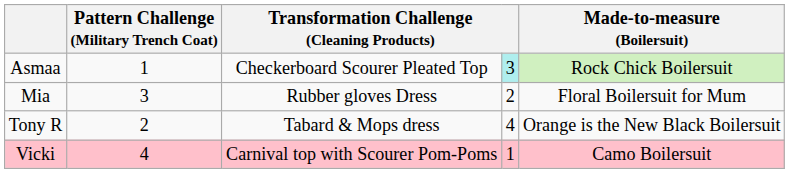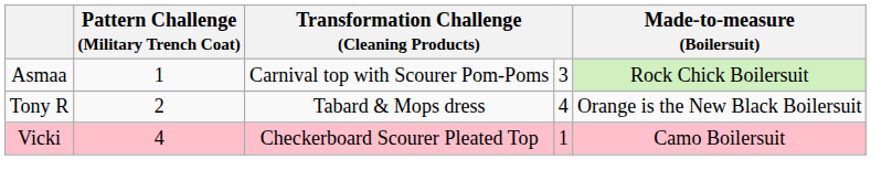Asmaa | column 3: Checkerboard Scourer Pleated Top -> Carnival top with Scourer Pom-Poms
Asmaa | column 4: paleturquoise background -> no background
- row: Mia | 3 | Rubber gloves Dress | 2 | Floral Boilersuit for Mum
Vicki | column 3: Carnival top with Scourer Pom-Poms -> Checkerboard Scourer Pleated Top
